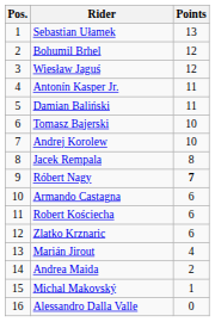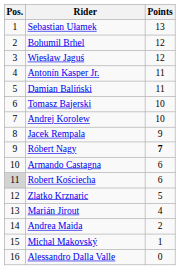Jacek Rempala | Points: 8 -> 9
Robert Kościecha | Pos.: no background -> lightgrey background
Zlatko Krznaric | Points: 6 -> 5
